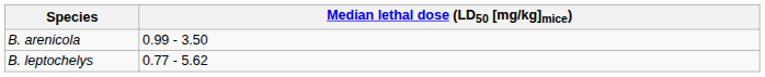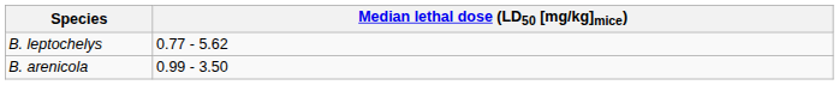rows swapped: B. arenicola <-> B. leptochelys
